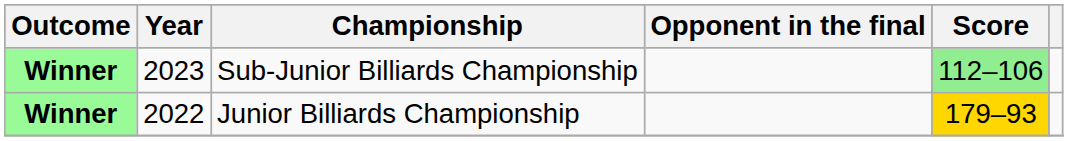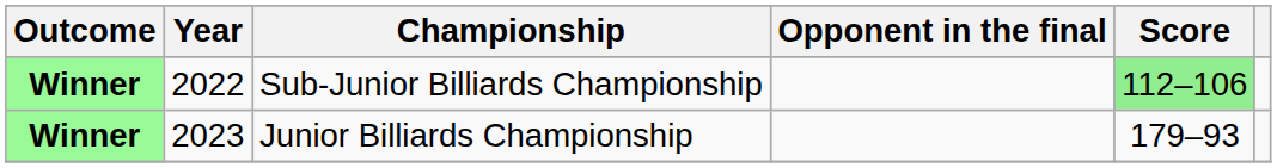Sub-Junior Billiards Championship | Year: 2023 -> 2022
Junior Billiards Championship | Year: 2022 -> 2023
Junior Billiards Championship | Score: gold background -> no background
